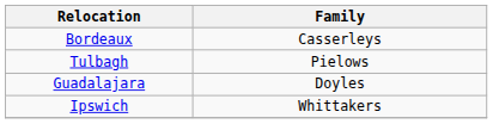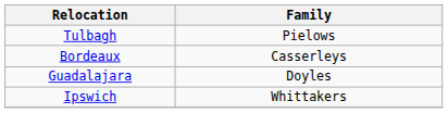rows swapped: Bordeaux <-> Tulbagh
